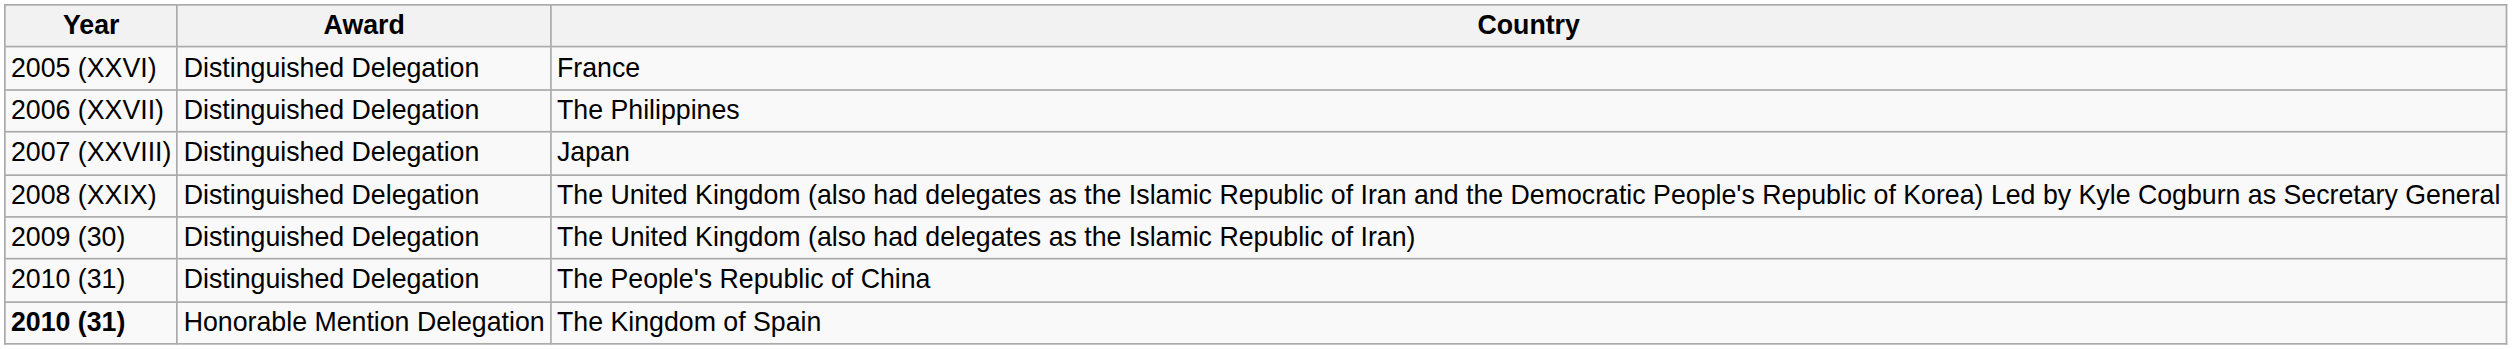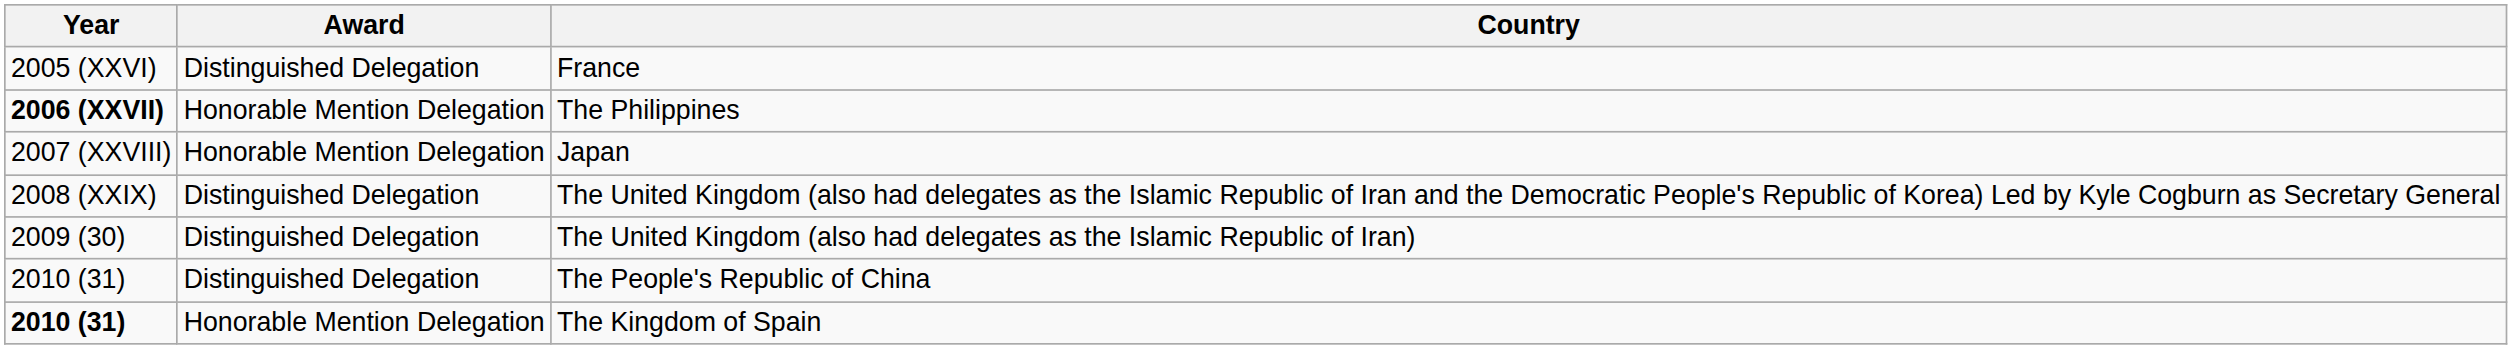The Philippines | Year: normal -> bold
The Philippines | Award: Distinguished Delegation -> Honorable Mention Delegation
Japan | Award: Distinguished Delegation -> Honorable Mention Delegation
